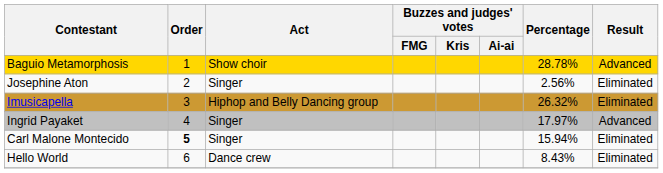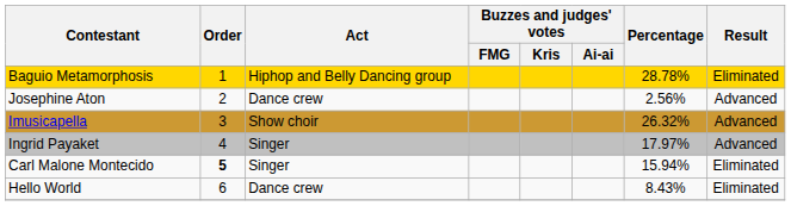Baguio Metamorphosis | Act: Show choir -> Hiphop and Belly Dancing group
Baguio Metamorphosis | Result: Advanced -> Eliminated
Josephine Aton | Act: Singer -> Dance crew
Josephine Aton | Result: Eliminated -> Advanced
Imusicapella | Act: Hiphop and Belly Dancing group -> Show choir
Imusicapella | Result: Eliminated -> Advanced
